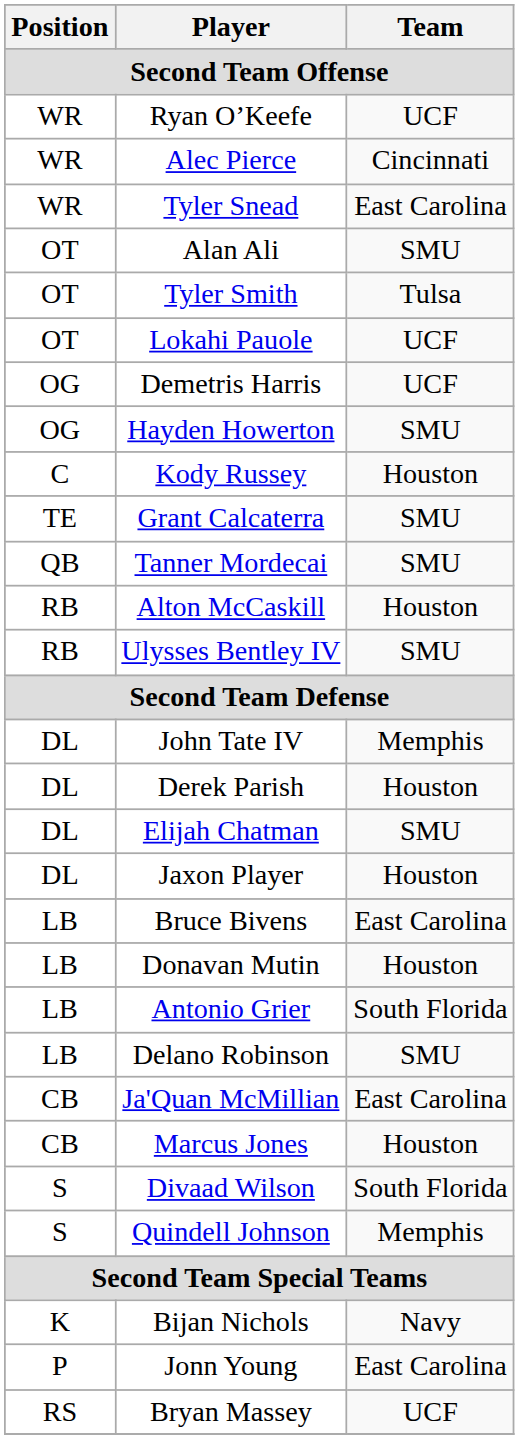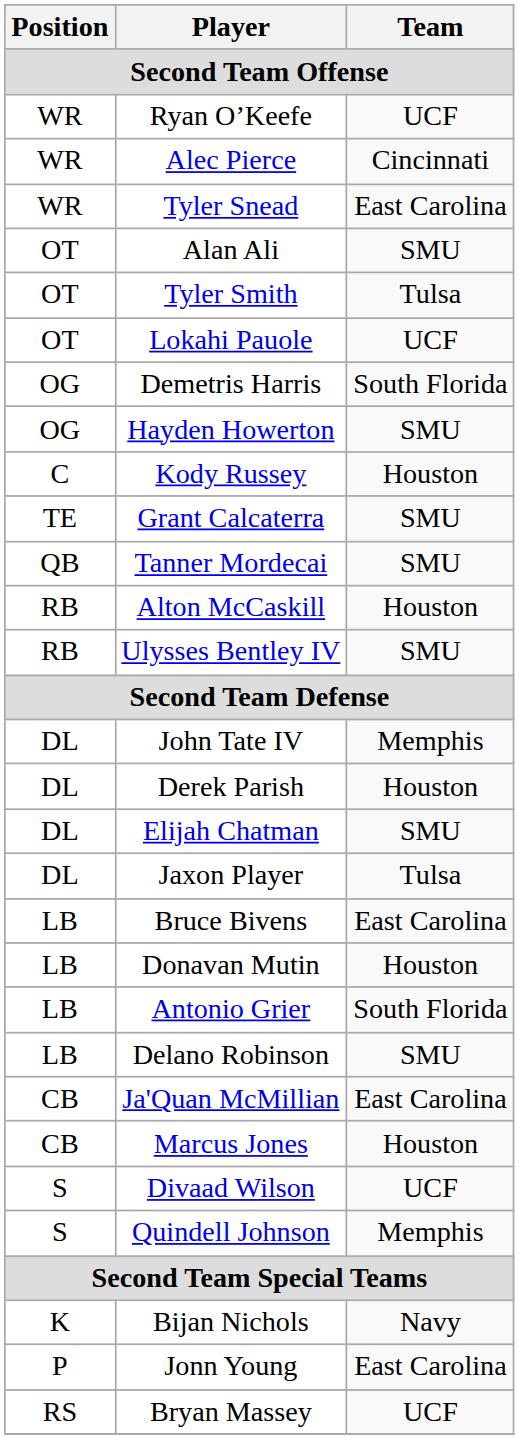Demetris Harris | Team: UCF -> South Florida
Jaxon Player | Team: Houston -> Tulsa
Divaad Wilson | Team: South Florida -> UCF
